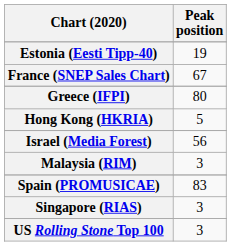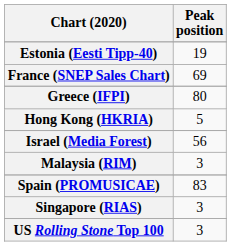France (SNEP Sales Chart) | Peak position: 67 -> 69
